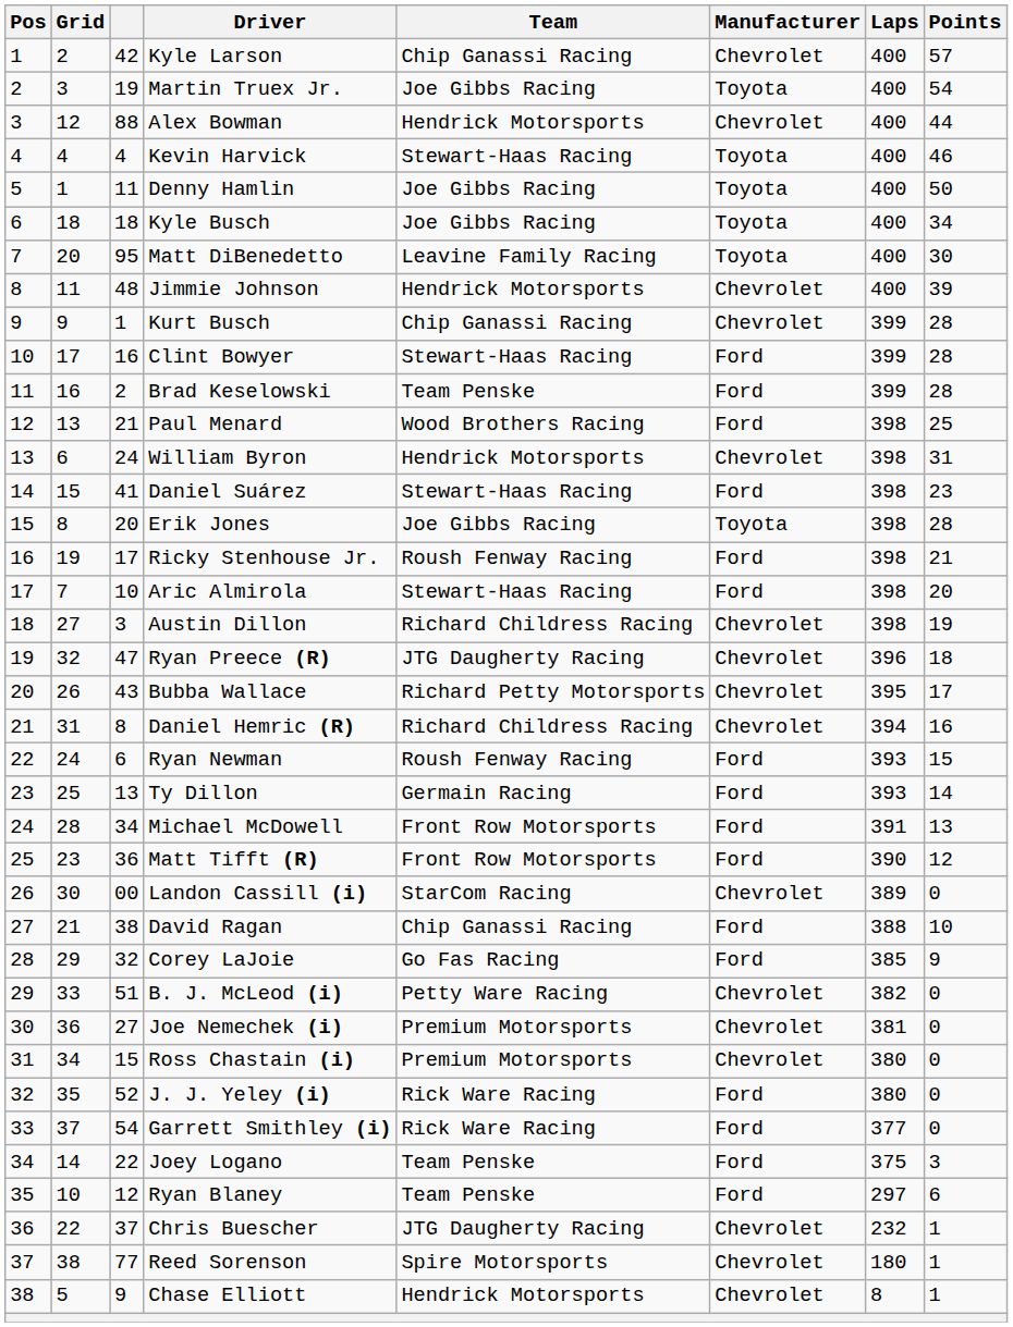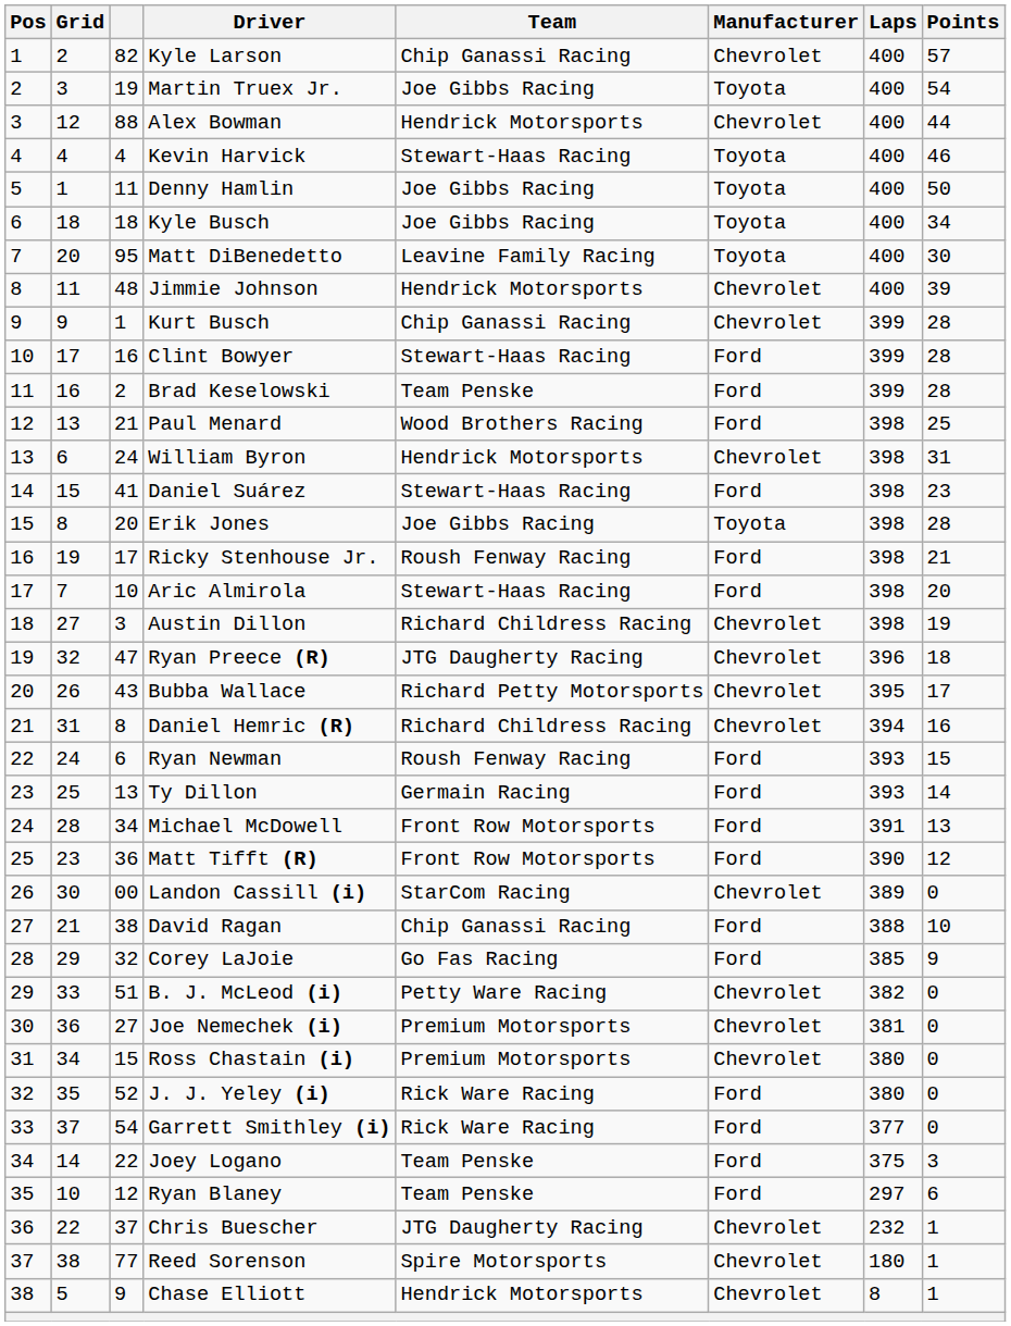Kyle Larson | column 3: 42 -> 82
